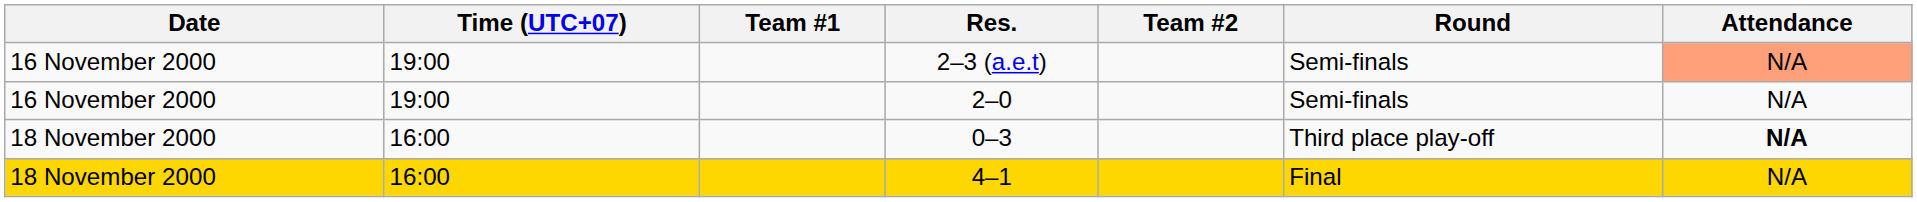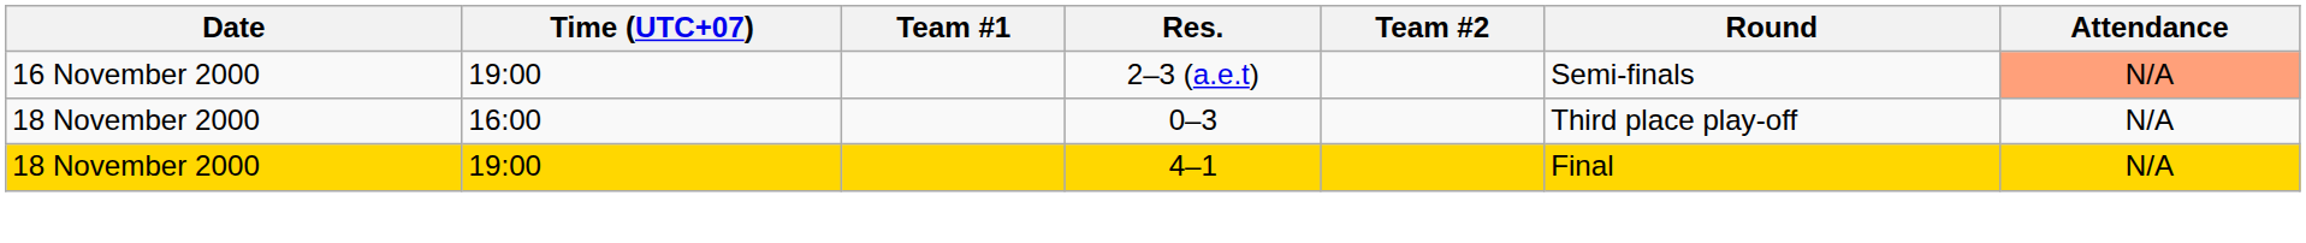- row: 16 November 2000 | 19:00 | 2–0 | Semi-finals | N/A
0–3 | Attendance: bold -> normal
4–1 | Time (UTC+07): 16:00 -> 19:00
